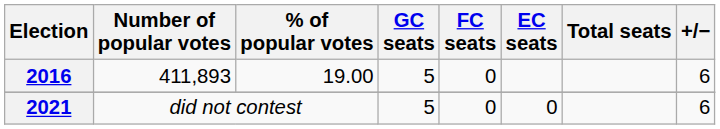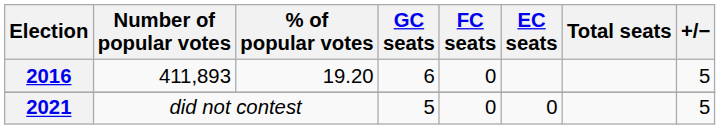2016 | % of popular votes: 19.00 -> 19.20
2016 | GC seats: 5 -> 6
2016 | +/−: 6 -> 5
2021 | +/−: 6 -> 5
